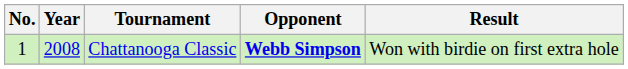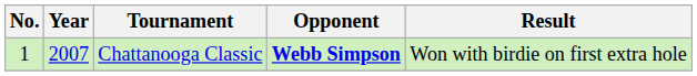Chattanooga Classic | Year: 2008 -> 2007
